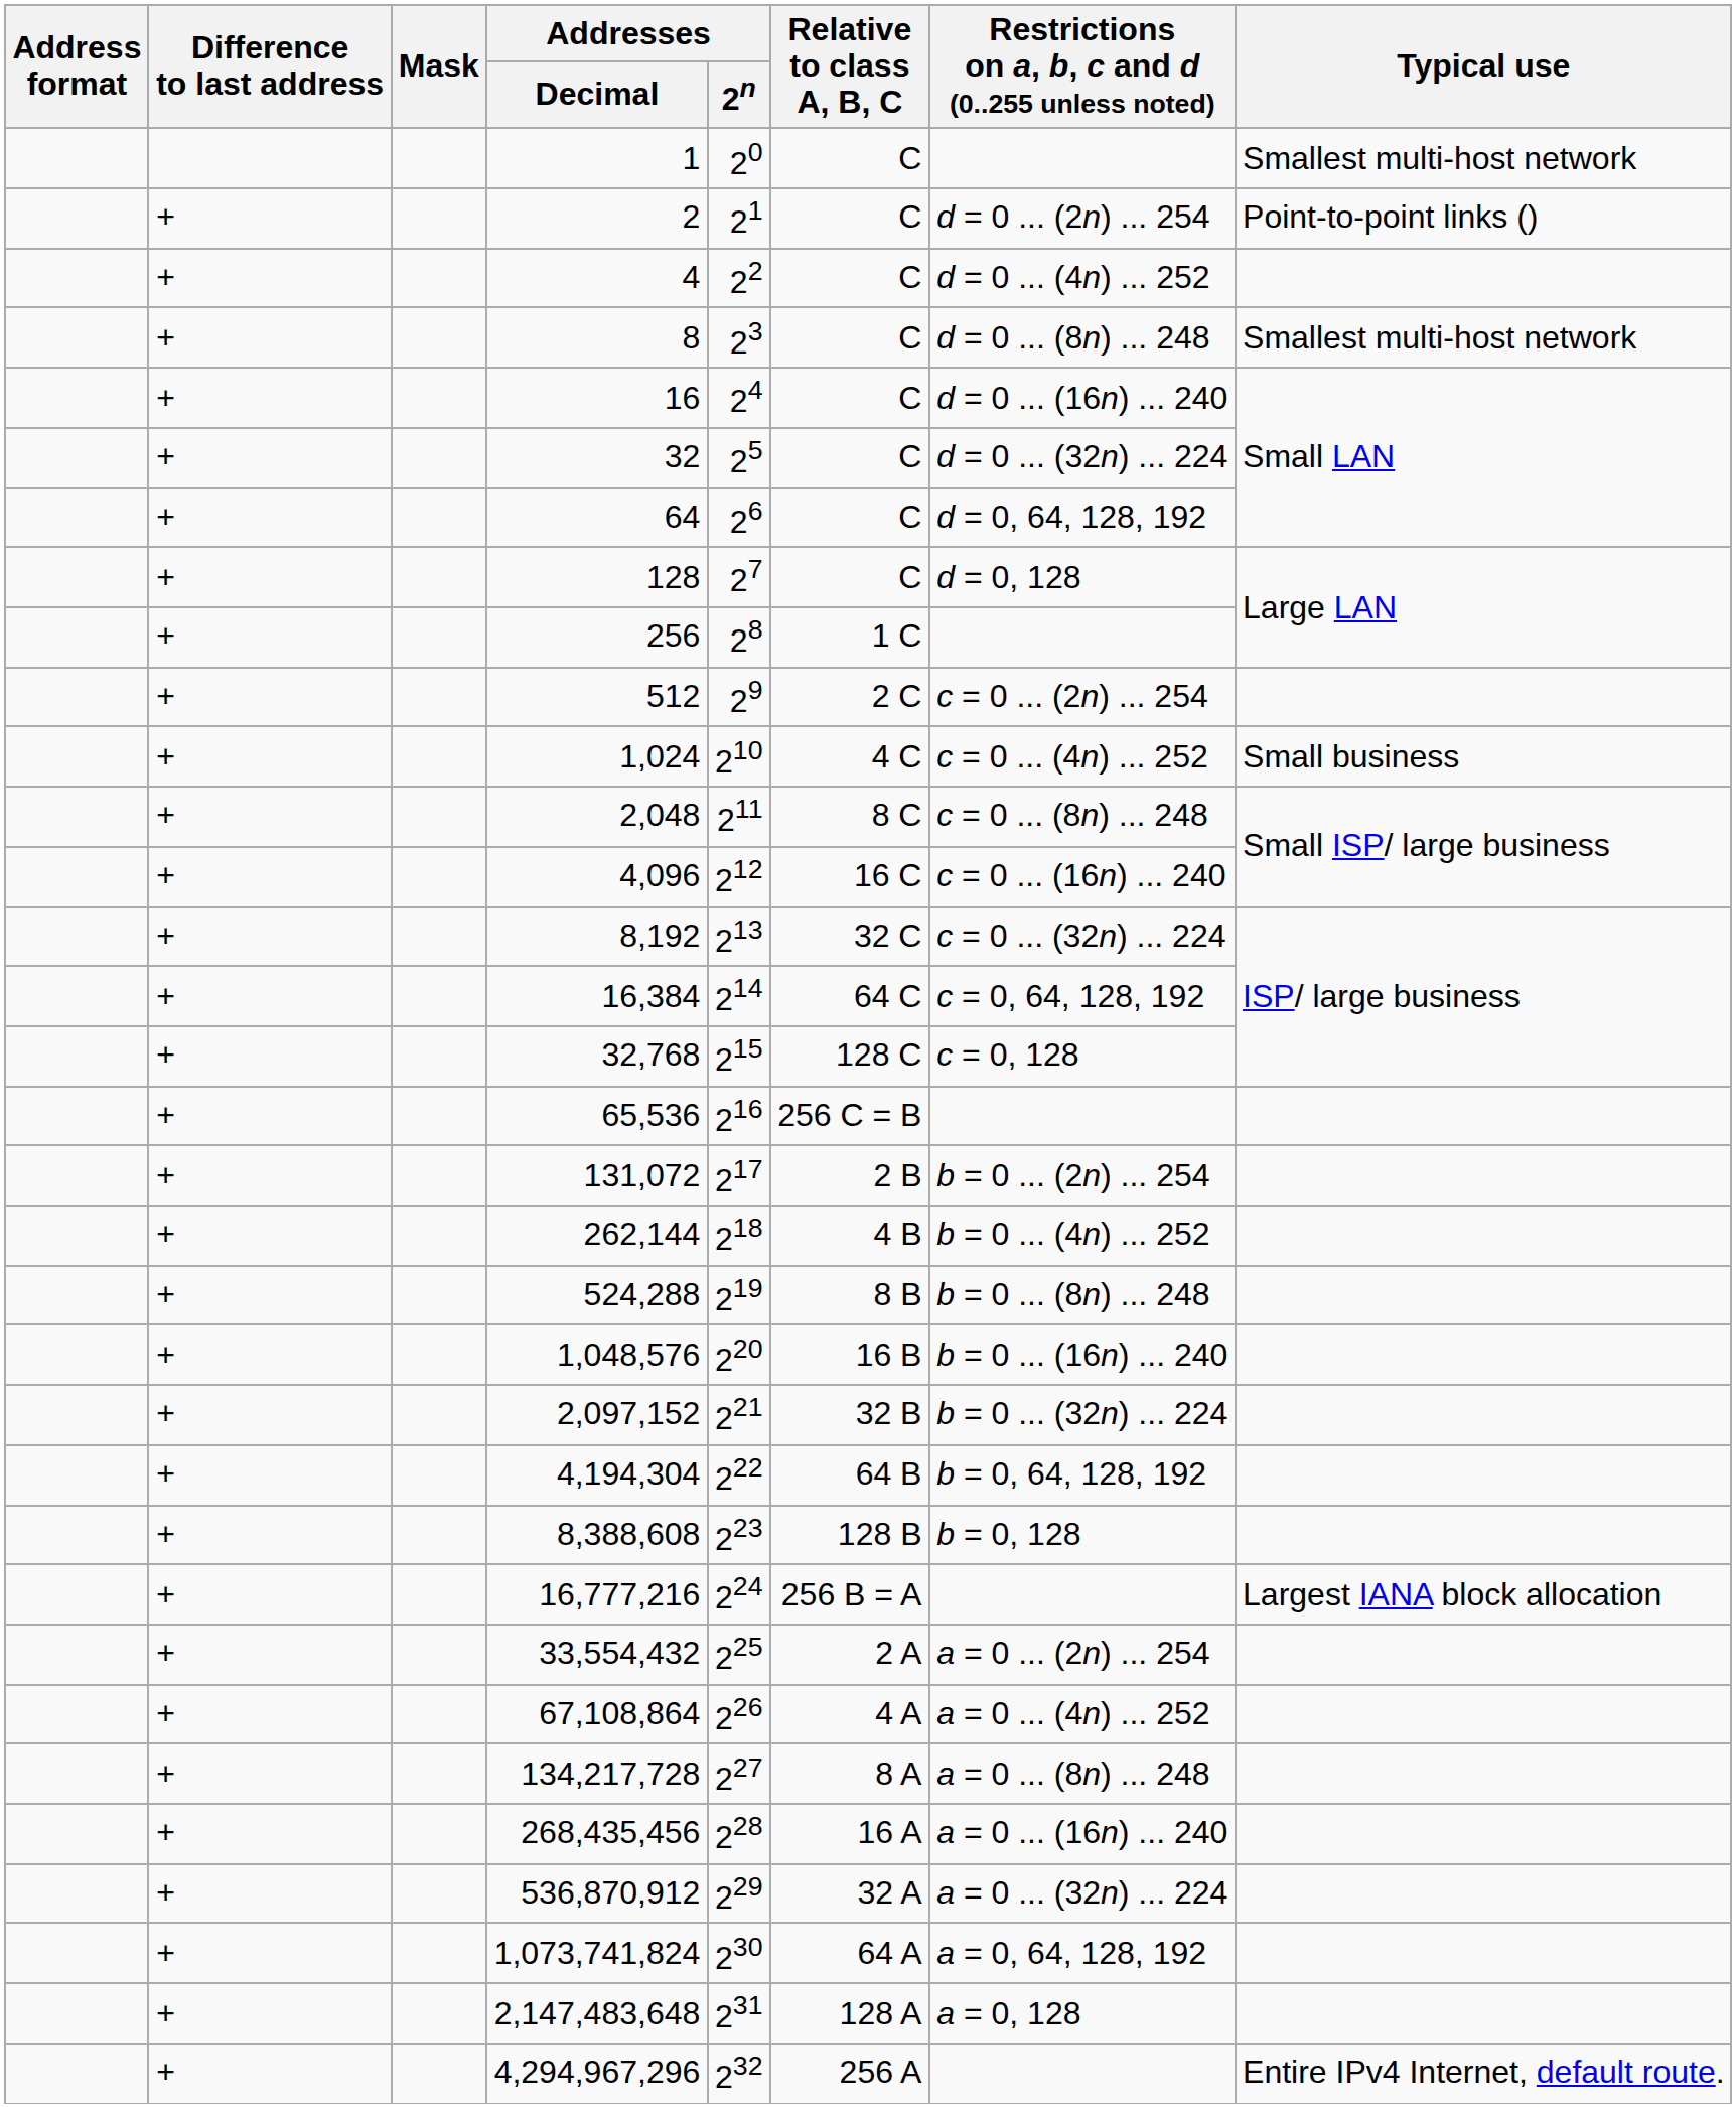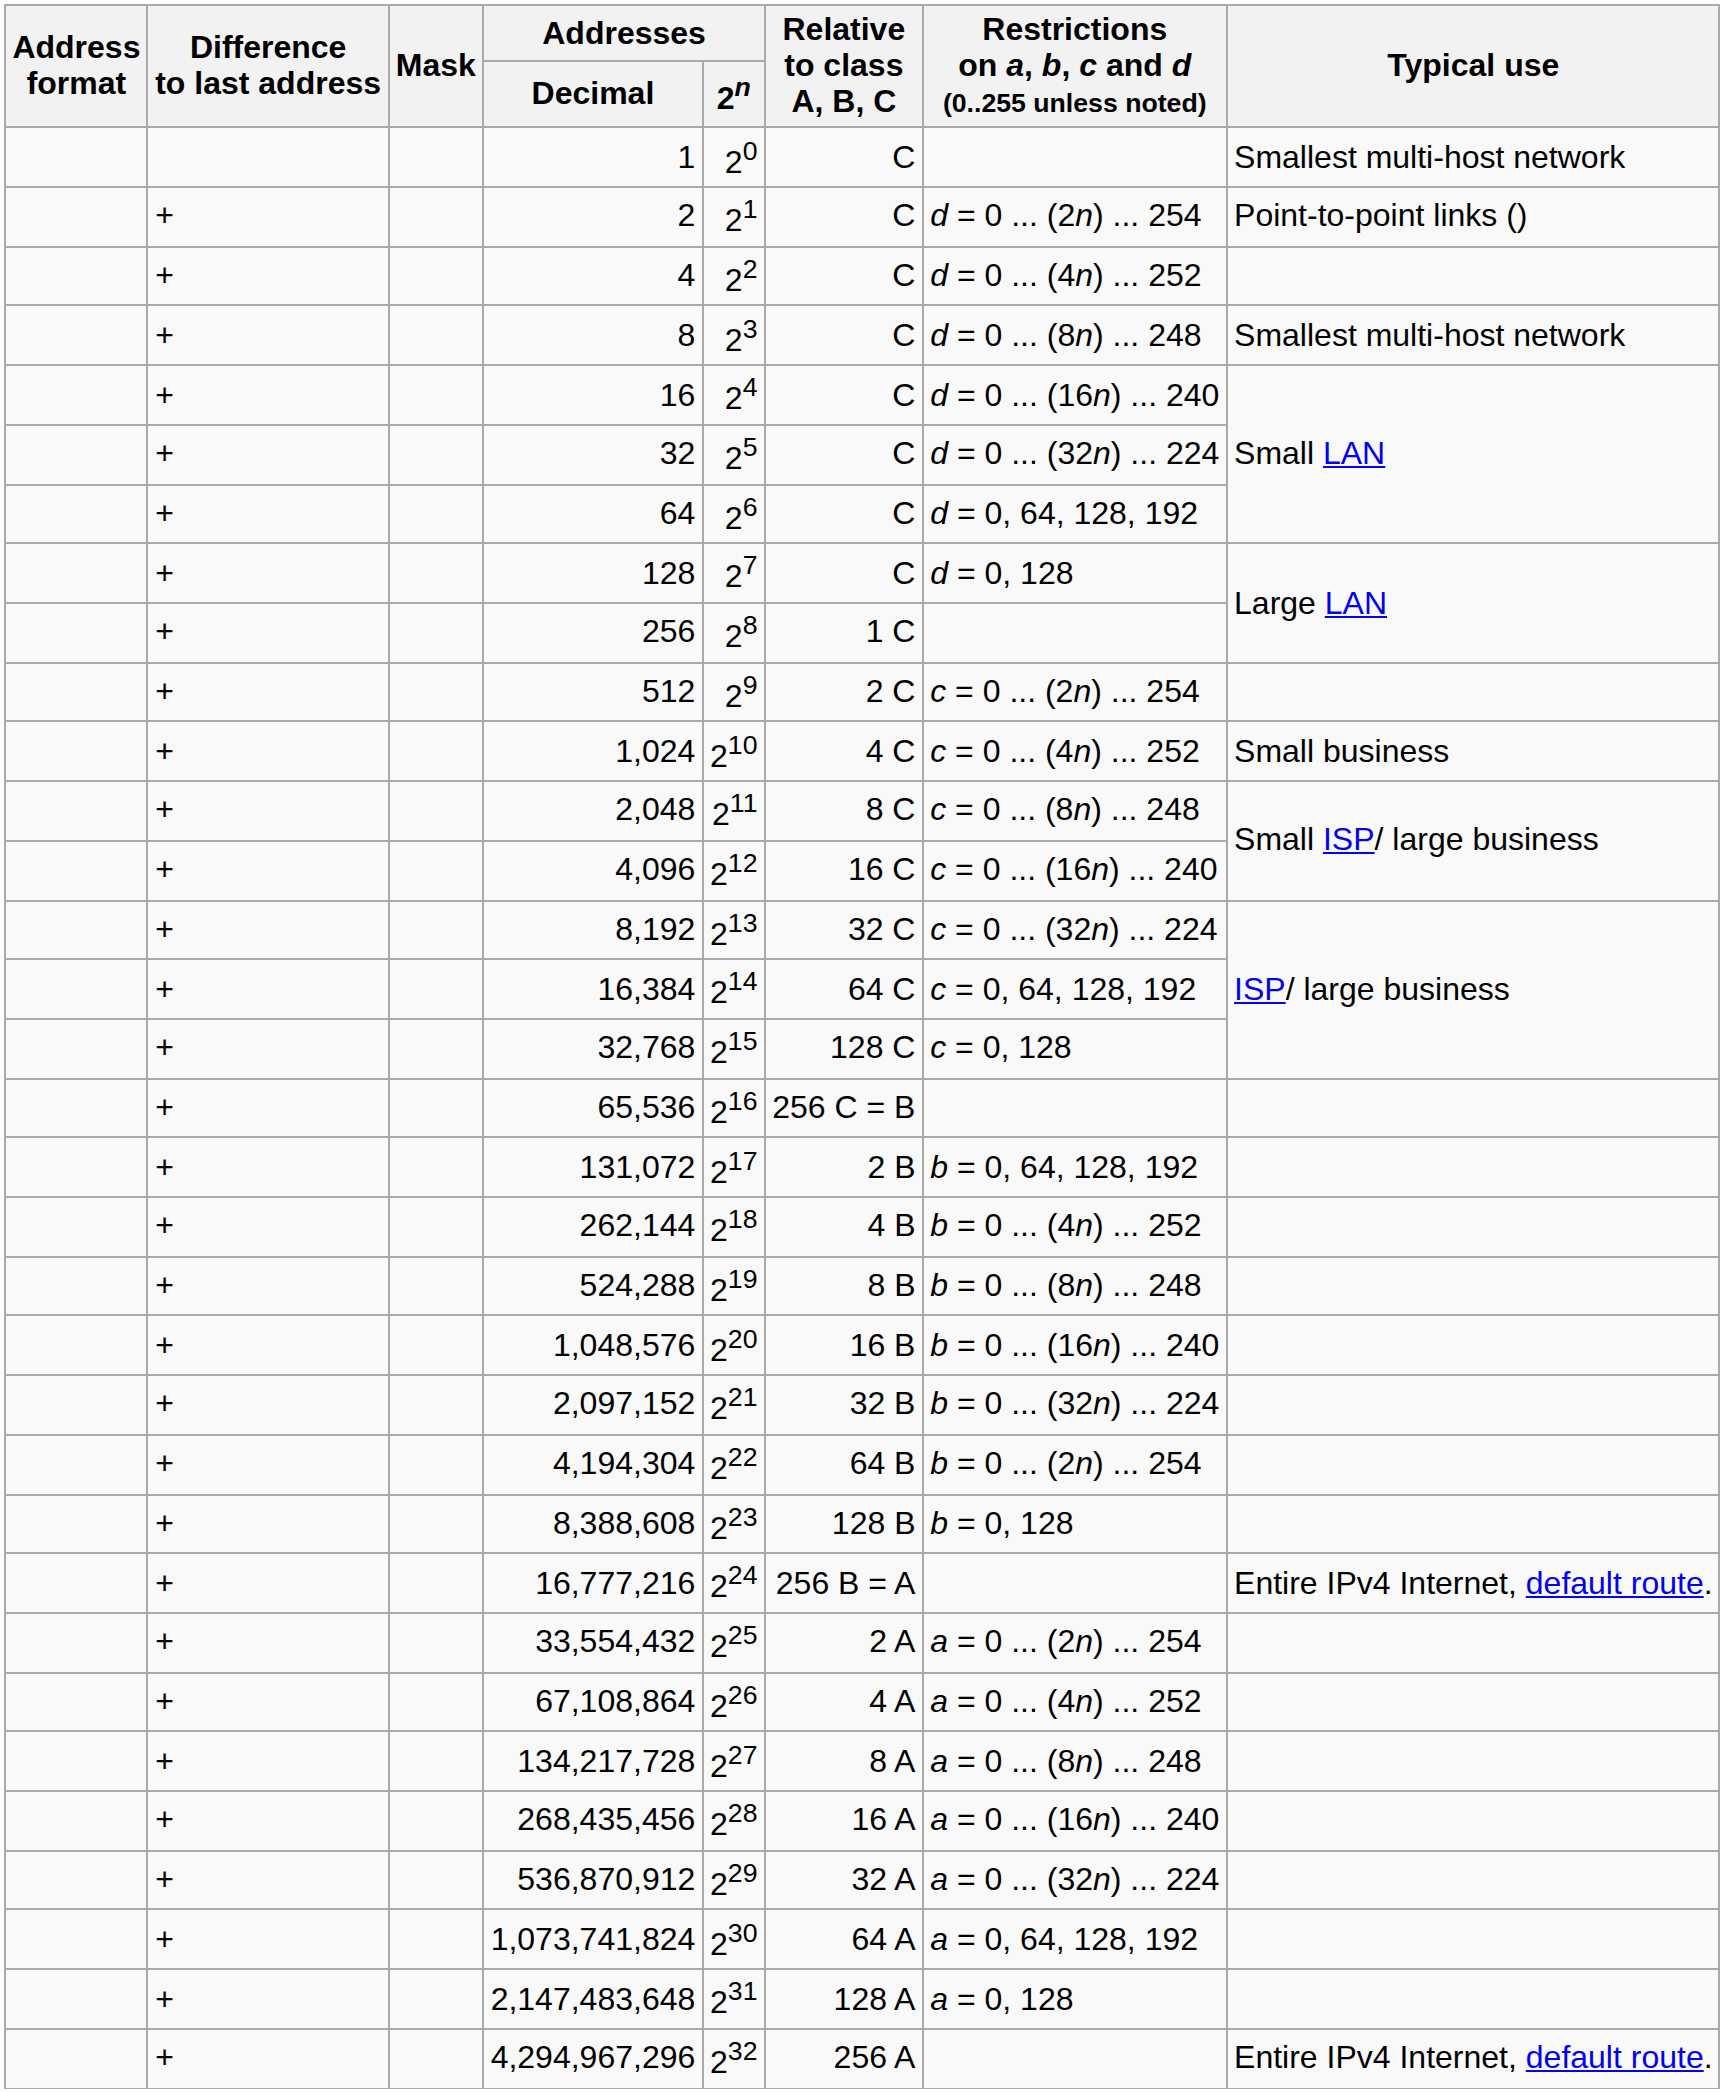131,072 | Restrictions on a, b, c and d (0..255 unless noted): b = 0 ... (2n) ... 254 -> b = 0, 64, 128, 192
4,194,304 | Restrictions on a, b, c and d (0..255 unless noted): b = 0, 64, 128, 192 -> b = 0 ... (2n) ... 254
16,777,216 | Typical use: Largest IANA block allocation -> Entire IPv4 Internet, default route.
